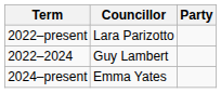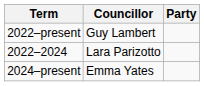2022–present | Councillor: Lara Parizotto -> Guy Lambert
2022–2024 | Councillor: Guy Lambert -> Lara Parizotto
